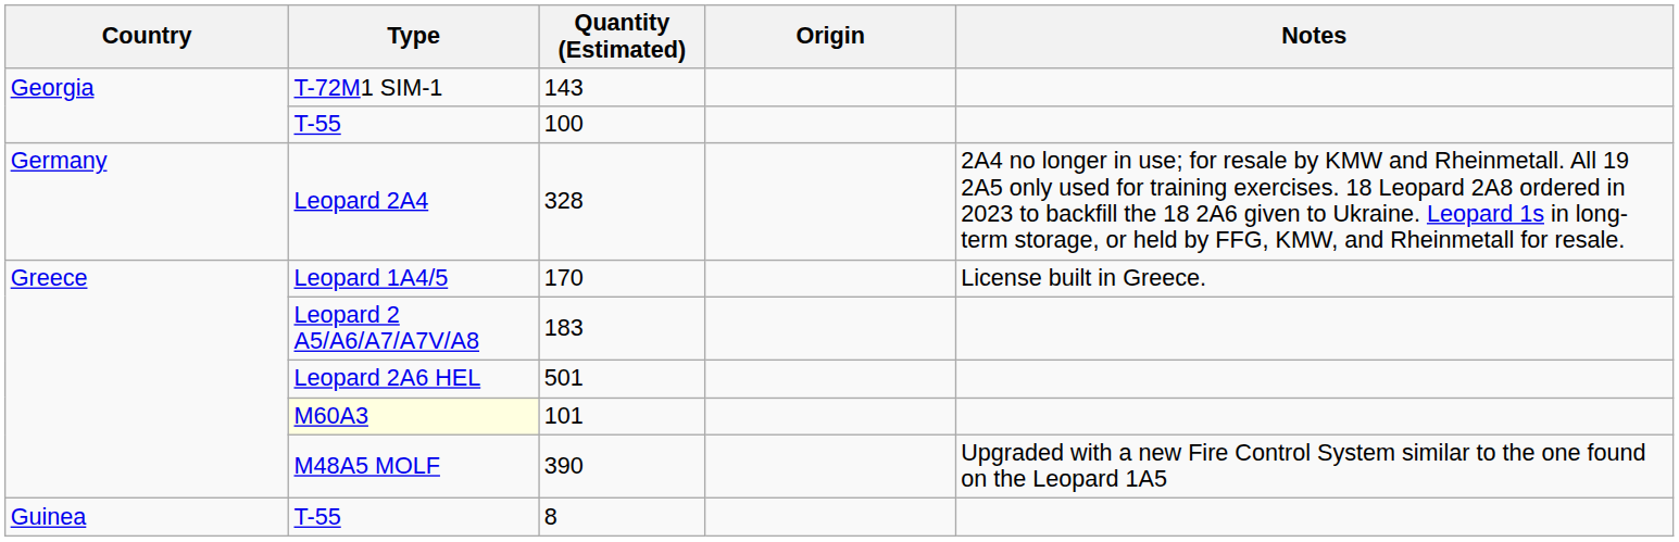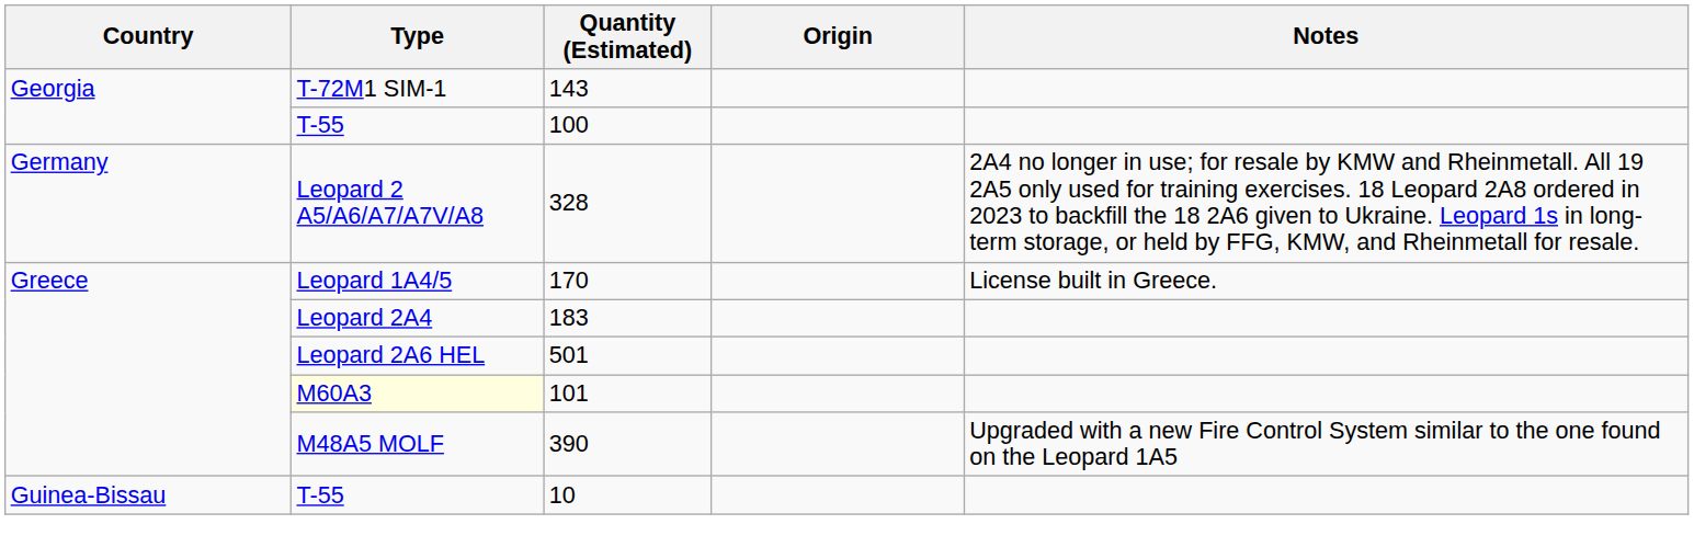328 | Type: Leopard 2A4 -> Leopard 2 A5/A6/A7/A7V/A8
183 | Type: Leopard 2 A5/A6/A7/A7V/A8 -> Leopard 2A4
- row: Guinea | T-55 | 8
+ row: Guinea-Bissau | T-55 | 10
